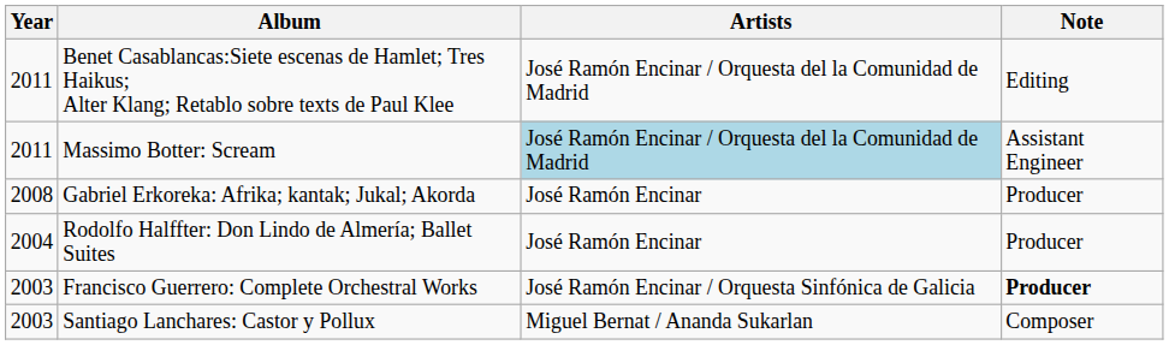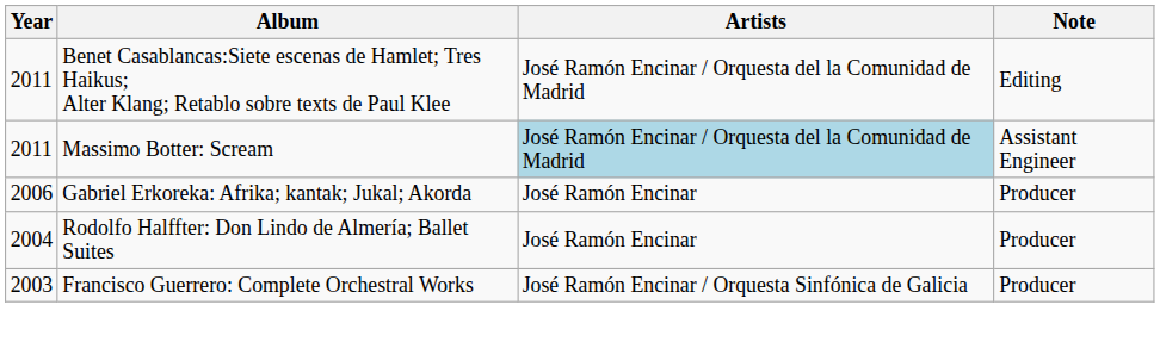Gabriel Erkoreka: Afrika; kantak; Jukal; Akorda | Year: 2008 -> 2006
Francisco Guerrero: Complete Orchestral Works | Note: bold -> normal
- row: 2003 | Santiago Lanchares: Castor y Pollux | Miguel Bernat / Ananda Sukarlan | Composer
